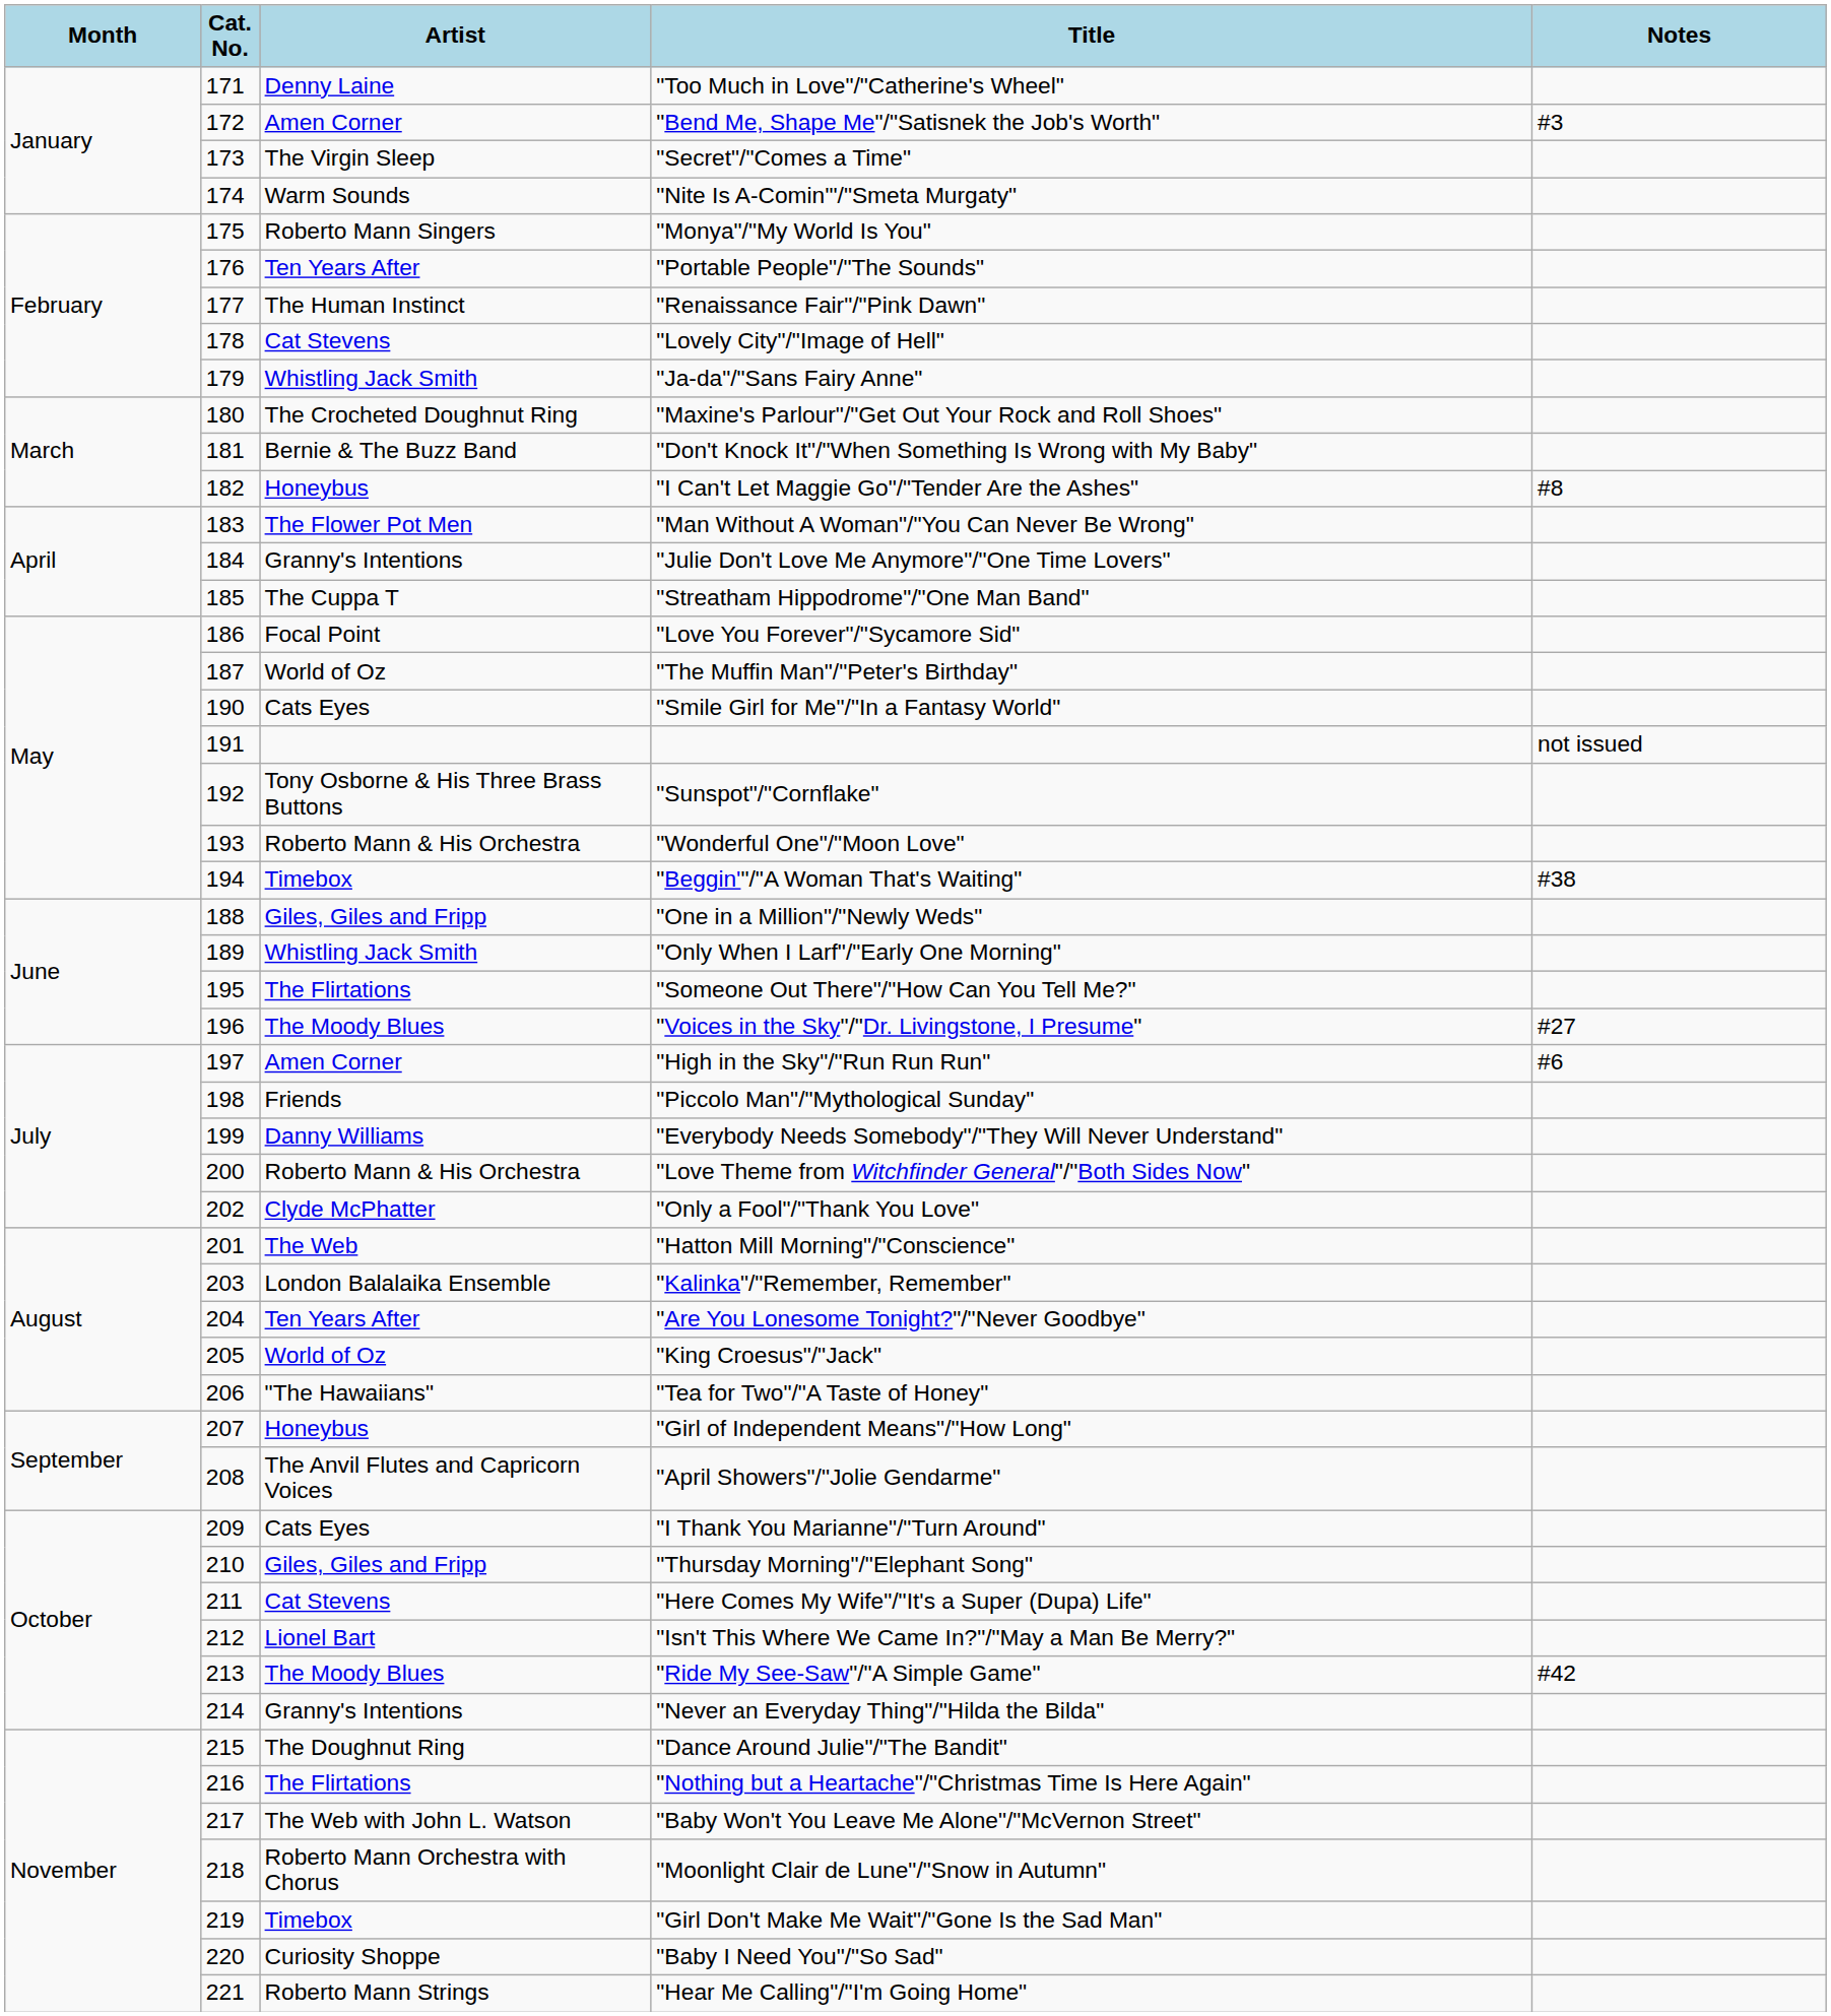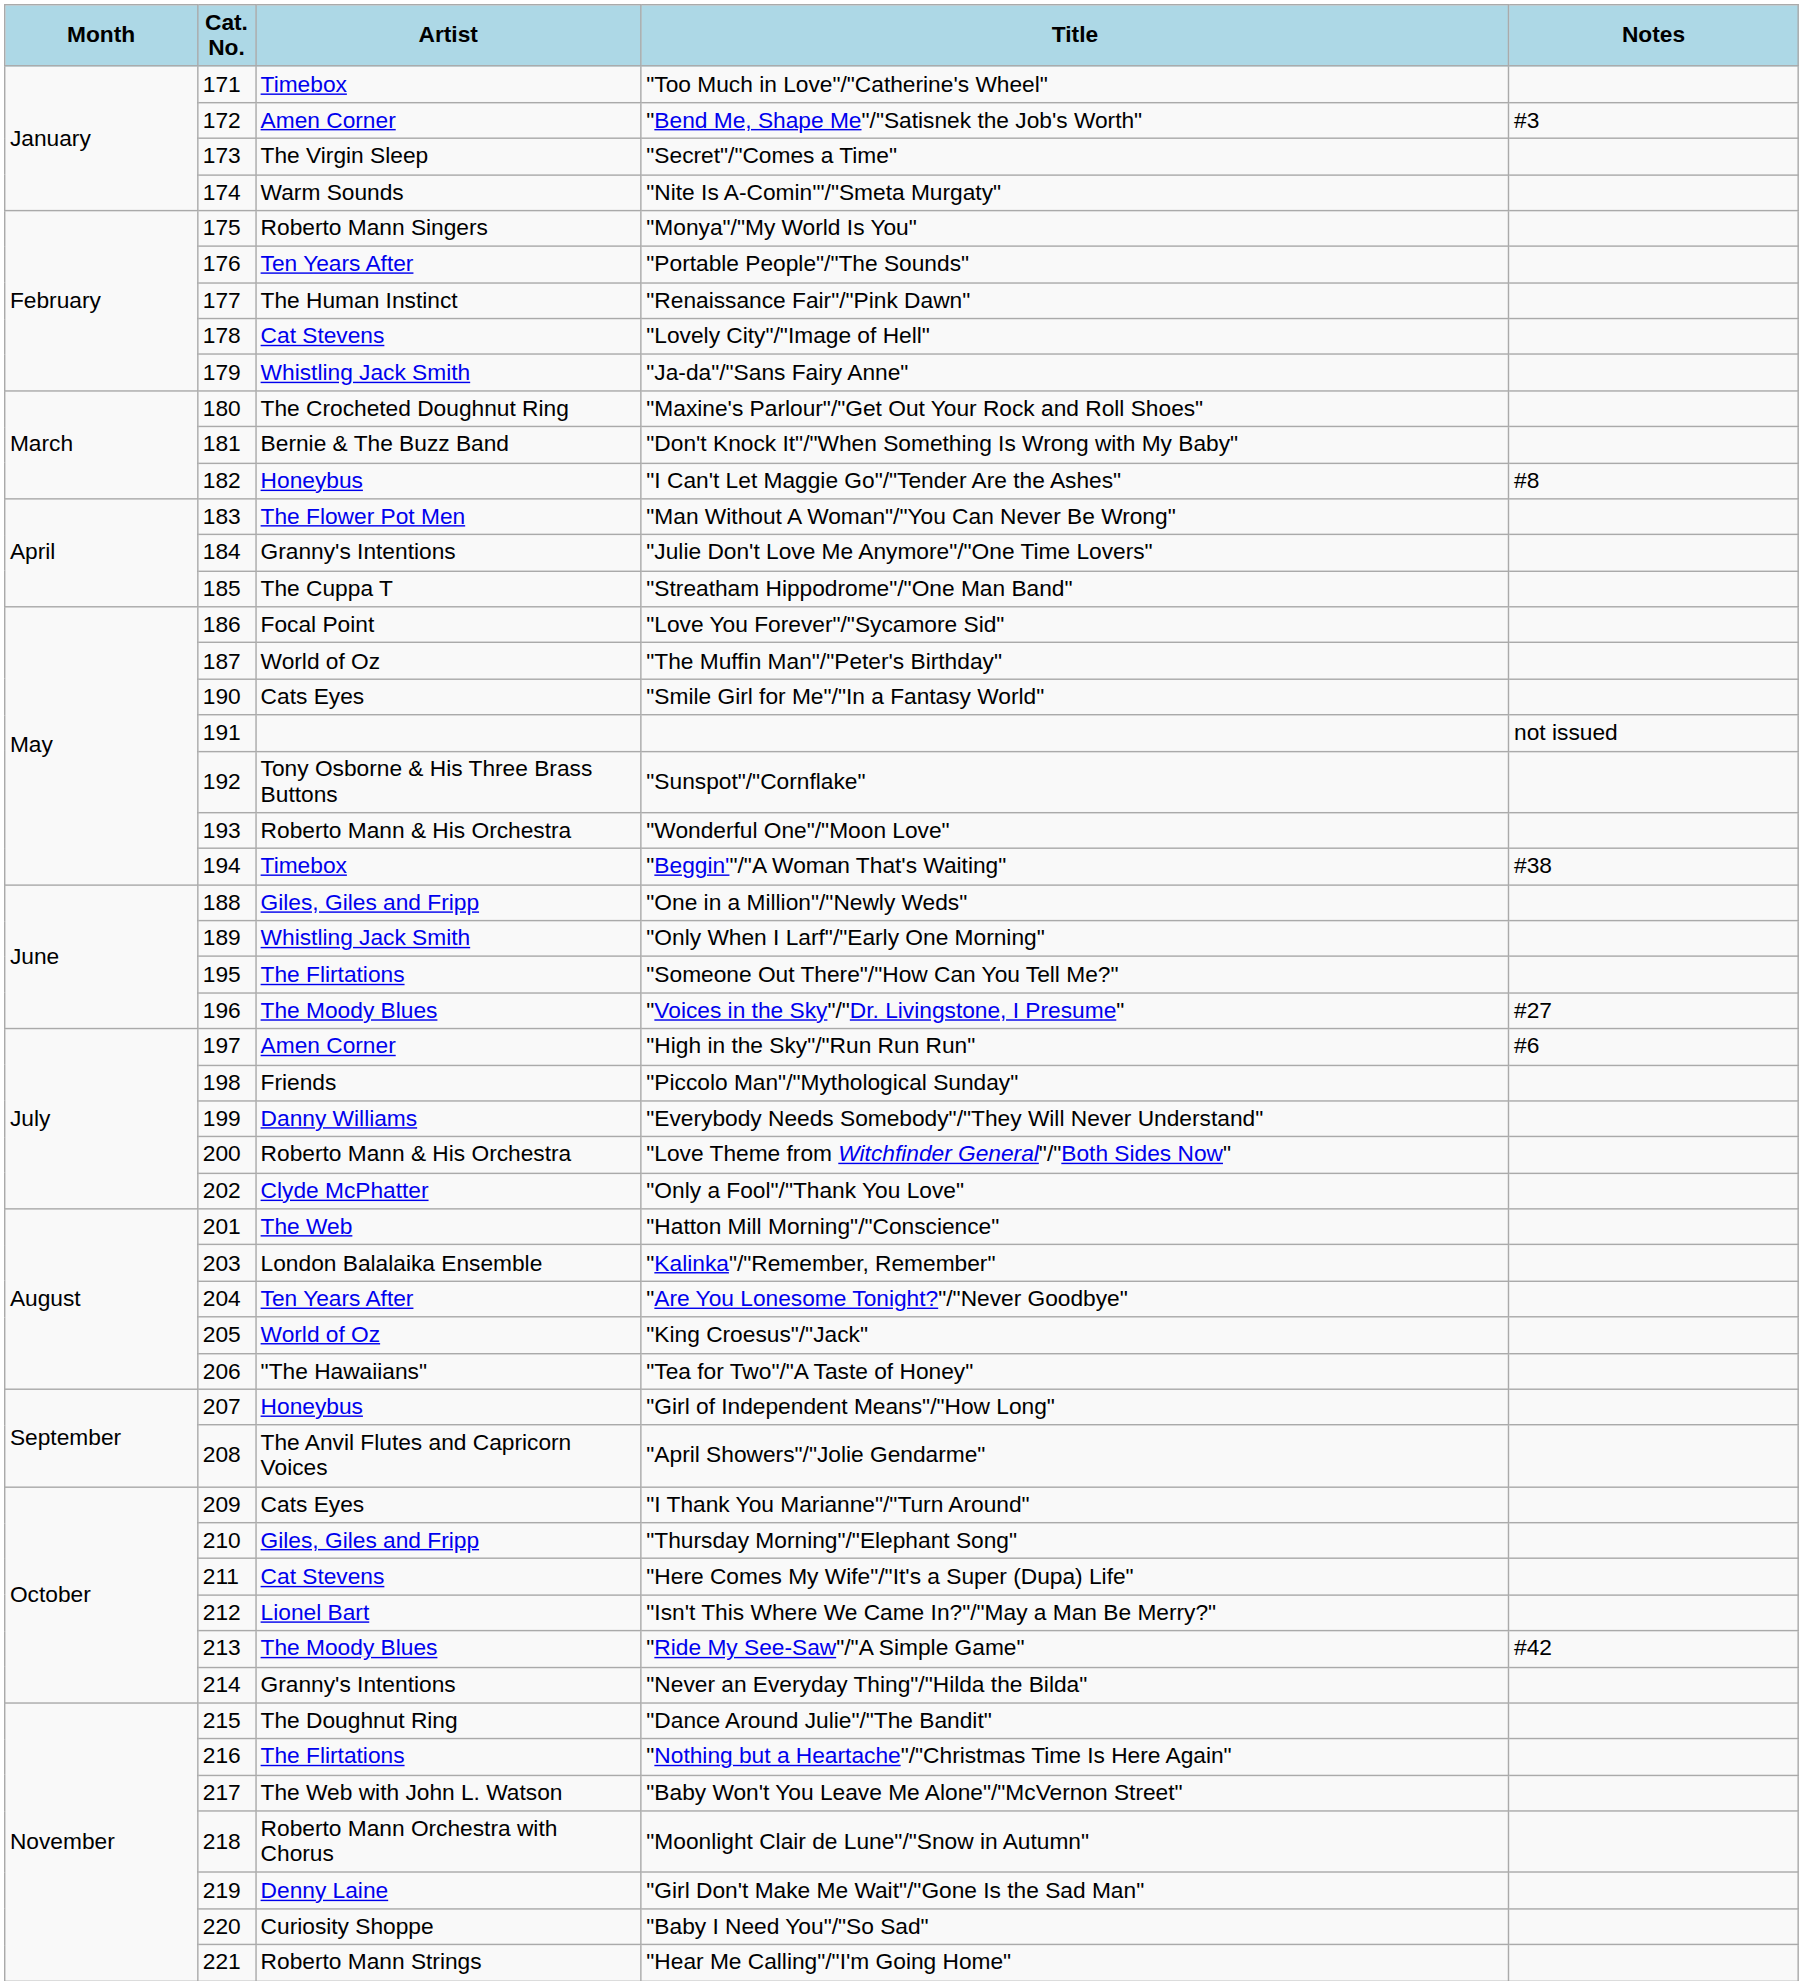"Too Much in Love"/"Catherine's Wheel" | Artist: Denny Laine -> Timebox
"Girl Don't Make Me Wait"/"Gone Is the Sad Man" | Artist: Timebox -> Denny Laine
